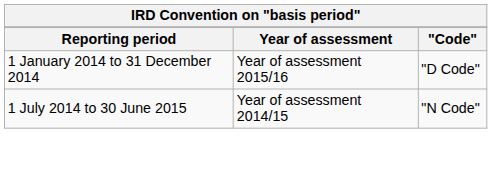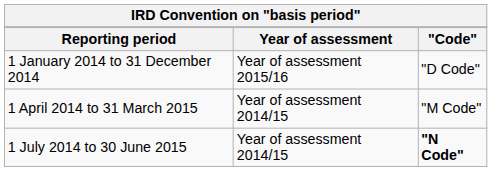+ row: 1 April 2014 to 31 March 2015 | Year of assessment 2014/15 | "M Code"
1 July 2014 to 30 June 2015 | column 3: normal -> bold
